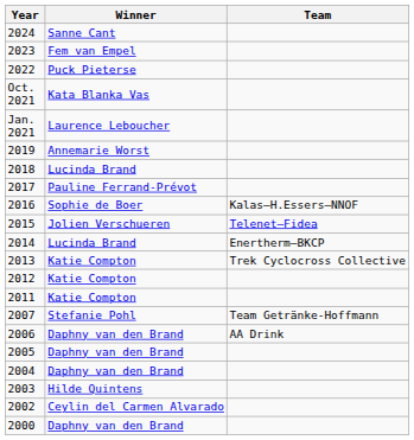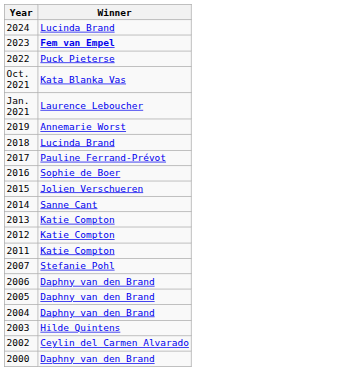- column: Team | Kalas–H.Essers–NNOF | Telenet–Fidea | Enertherm–BKCP | Trek Cyclocross Collective | Team Getränke-Hoffmann | AA Drink
2024 | Winner: Sanne Cant -> Lucinda Brand
2023 | Winner: normal -> bold
2014 | Winner: Lucinda Brand -> Sanne Cant
